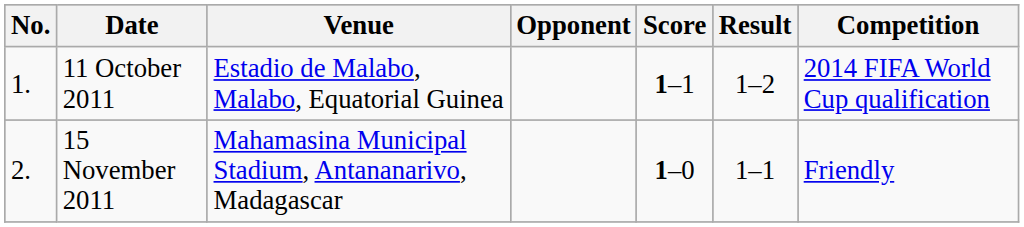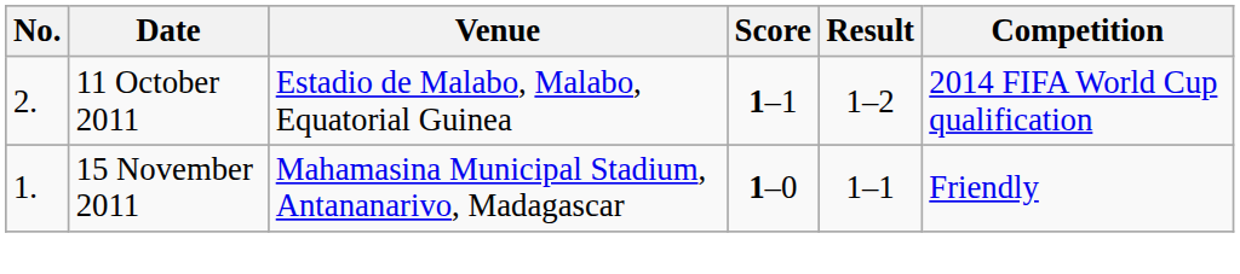- column: Opponent
11 October 2011 | No.: 1. -> 2.
15 November 2011 | No.: 2. -> 1.
